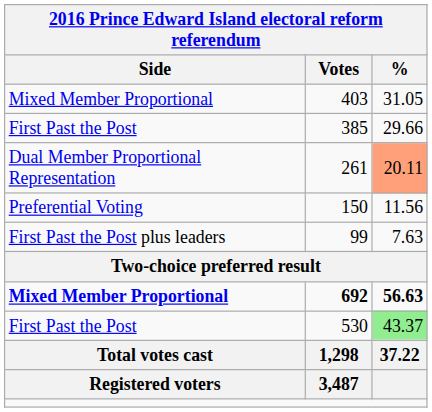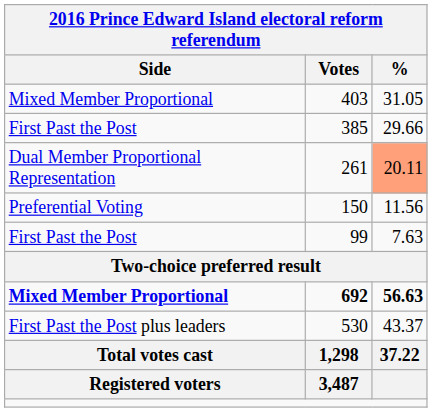99 | Side: First Past the Post plus leaders -> First Past the Post
530 | Side: First Past the Post -> First Past the Post plus leaders
530 | %: lightgreen background -> no background
